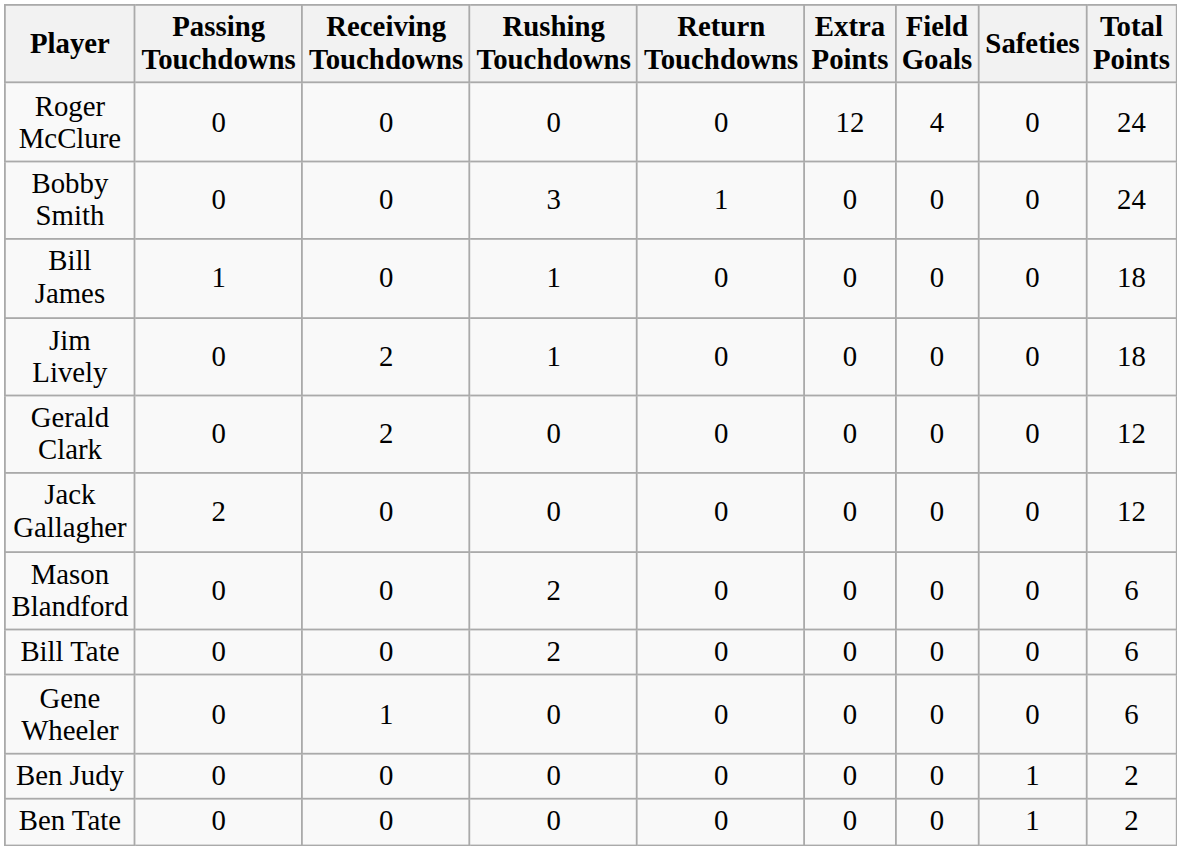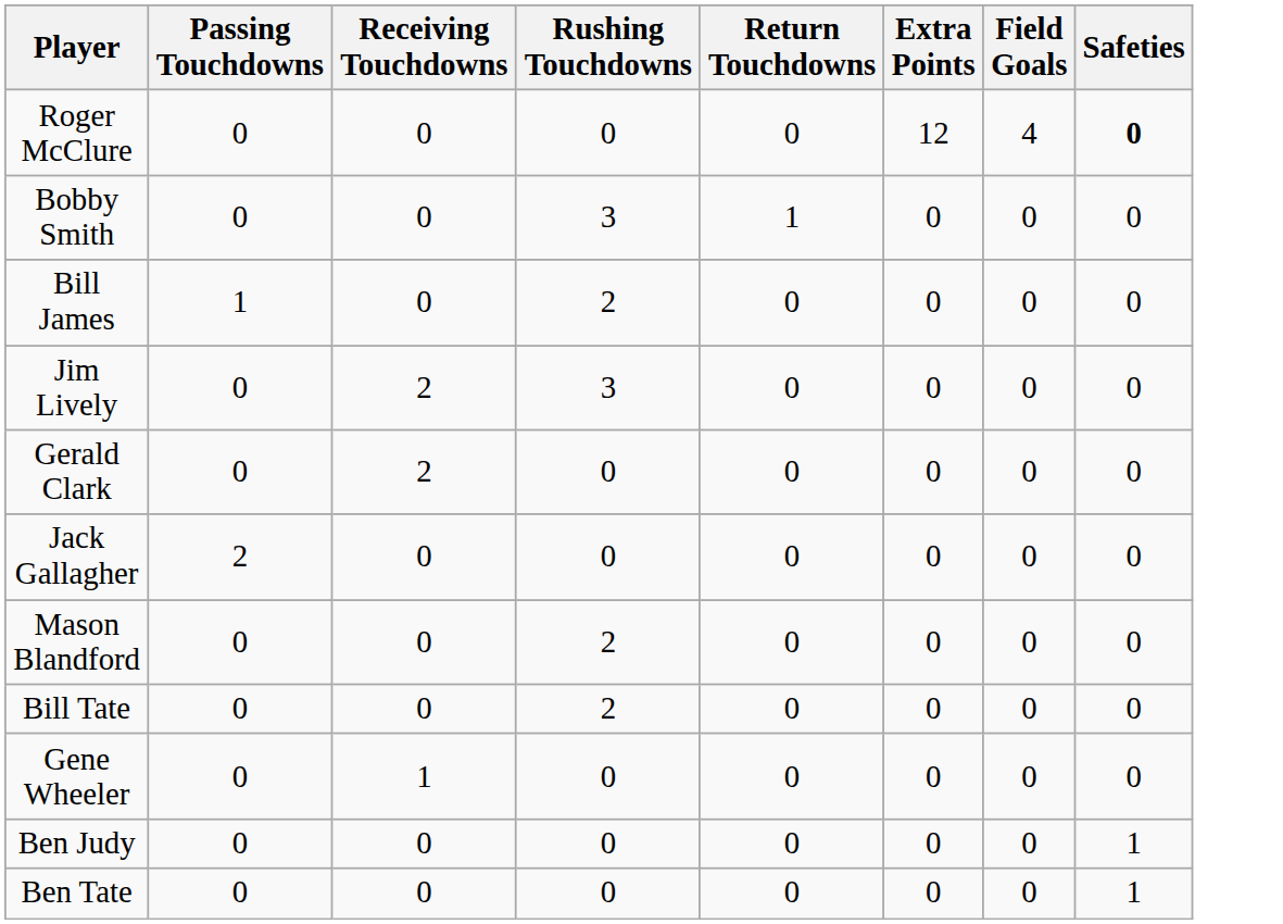- column: Total Points | 24 | 24 | 18 | 18 | 12 | 12 | 6 | 6 | 6 | 2 | 2
Roger McClure | Safeties: normal -> bold
Bill James | Rushing Touchdowns: 1 -> 2
Jim Lively | Rushing Touchdowns: 1 -> 3
